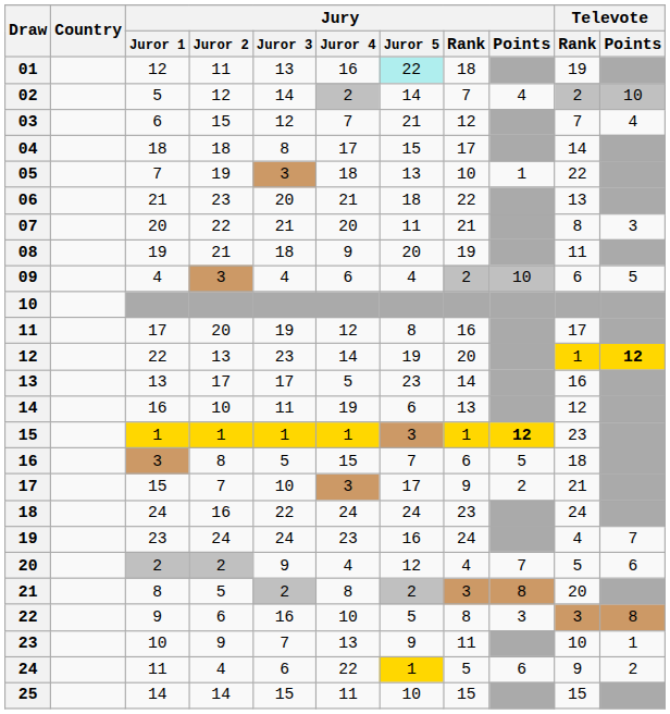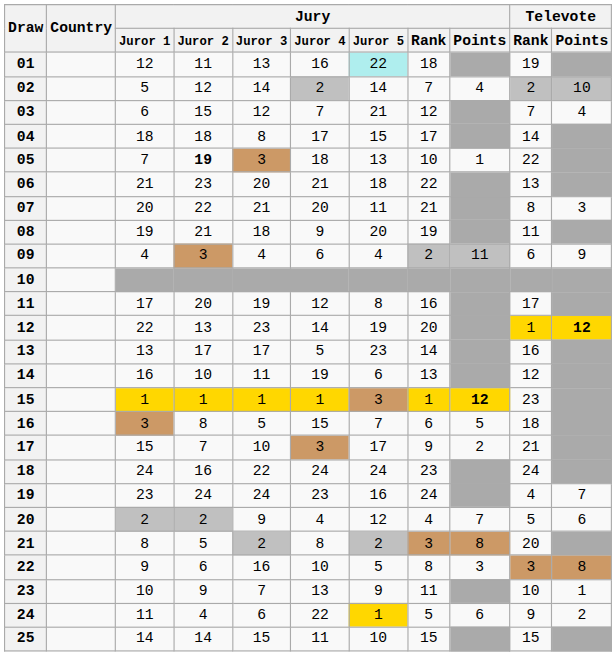05 | Jury / Juror 2: normal -> bold
09 | Jury / Points: 10 -> 11
09 | Televote / Points: 5 -> 9
